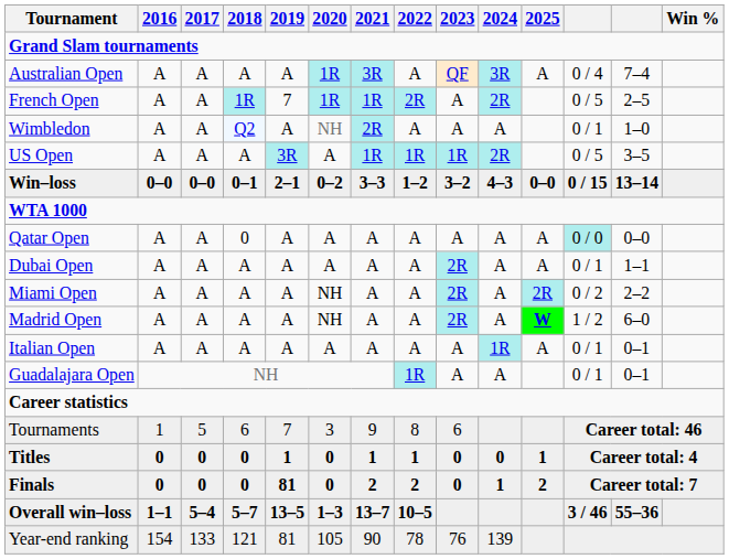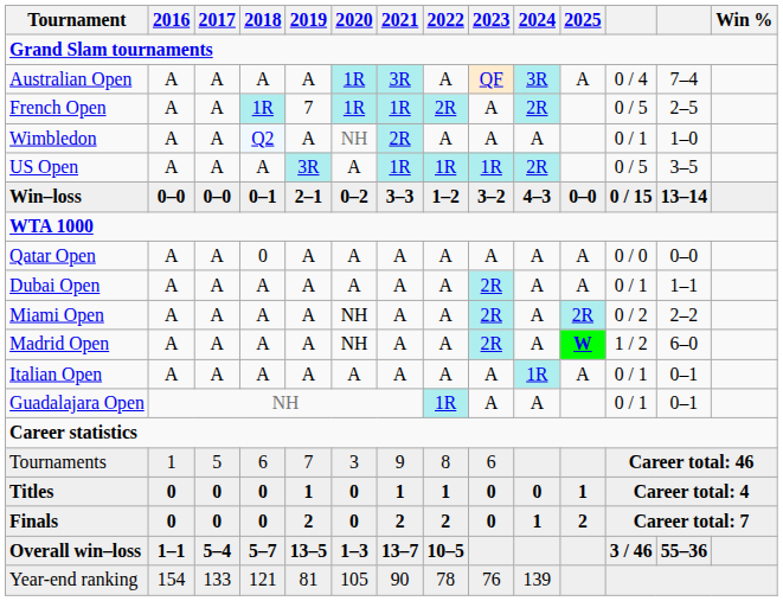Qatar Open | column 12: paleturquoise background -> no background
Finals | 2019: 81 -> 2
